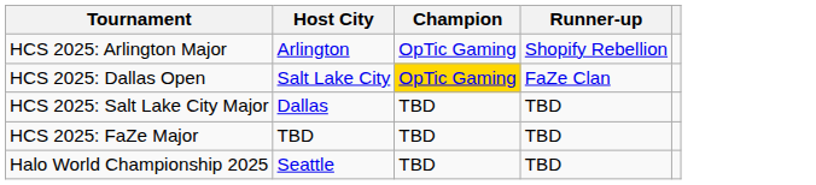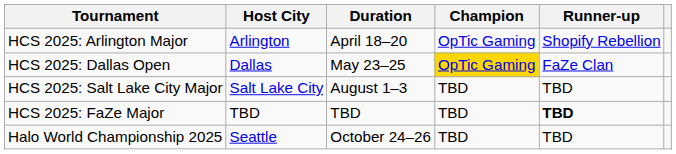+ column: Duration | April 18–20 | May 23–25 | August 1–3 | TBD | October 24–26
HCS 2025: Dallas Open | Host City: Salt Lake City -> Dallas
HCS 2025: Salt Lake City Major | Host City: Dallas -> Salt Lake City
HCS 2025: FaZe Major | Runner-up: normal -> bold
